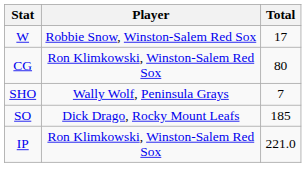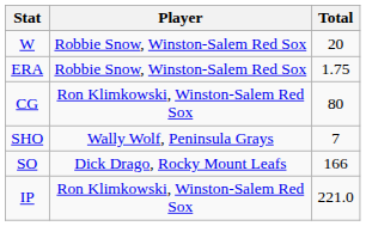W | Total: 17 -> 20
+ row: ERA | Robbie Snow, Winston-Salem Red Sox | 1.75
SO | Total: 185 -> 166
